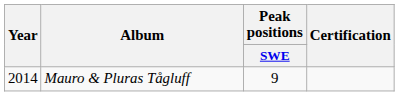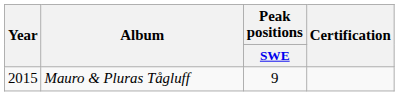Mauro & Pluras Tågluff | Year: 2014 -> 2015
